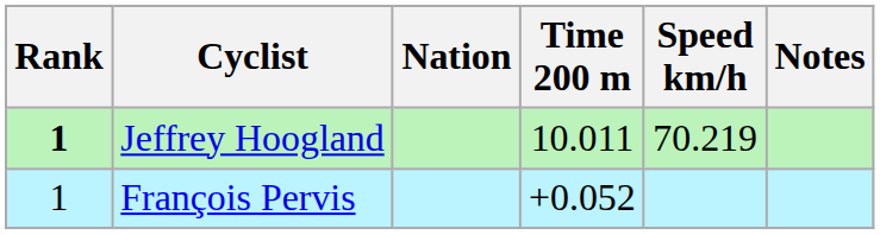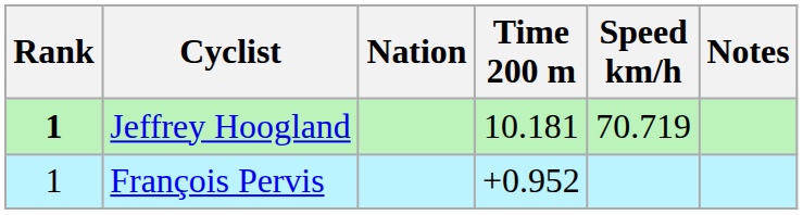Jeffrey Hoogland | Time 200 m: 10.011 -> 10.181
Jeffrey Hoogland | Speed km/h: 70.219 -> 70.719
François Pervis | Time 200 m: +0.052 -> +0.952
